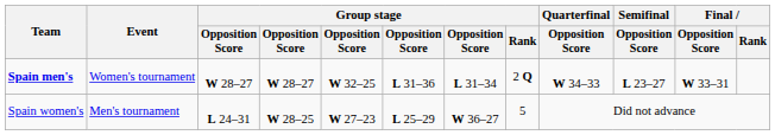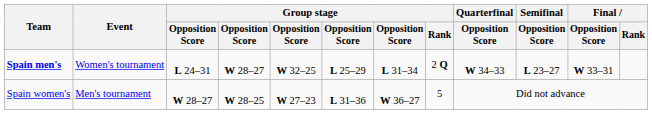Spain men's | column 3: W 28–27 -> L 24–31
Spain men's | column 6: L 31–36 -> L 25–29
Spain women's | column 3: L 24–31 -> W 28–27
Spain women's | column 6: L 25–29 -> L 31–36
